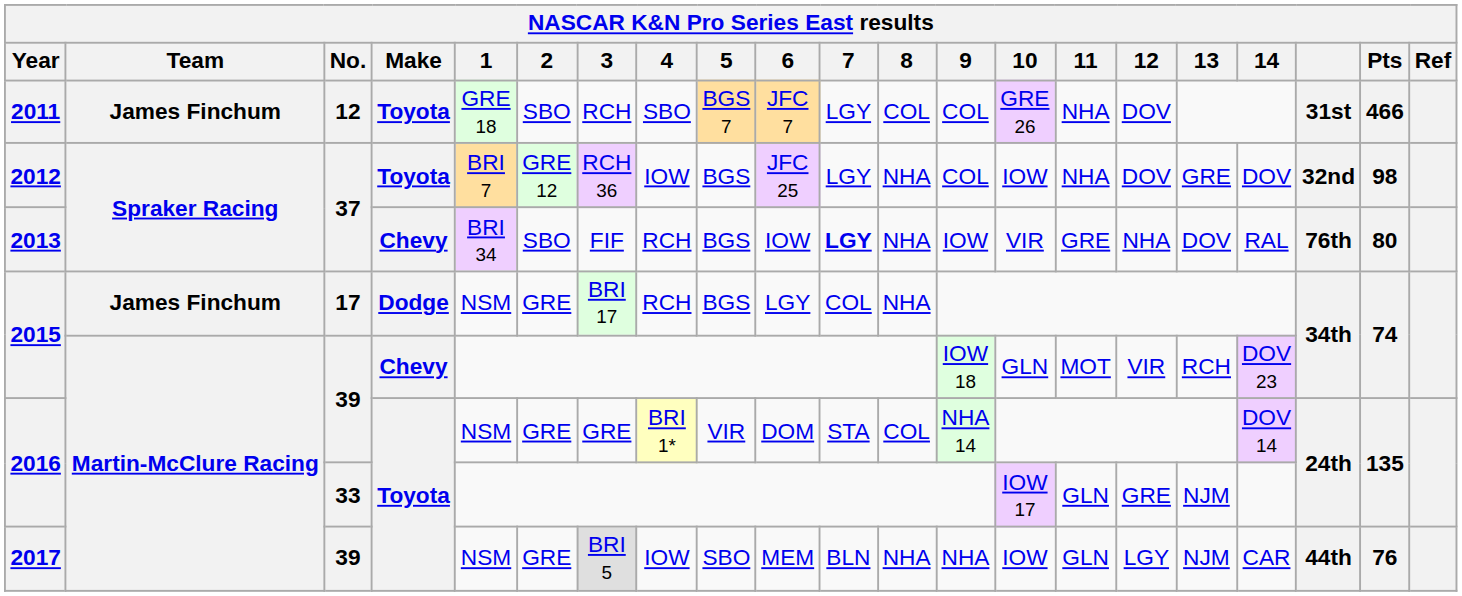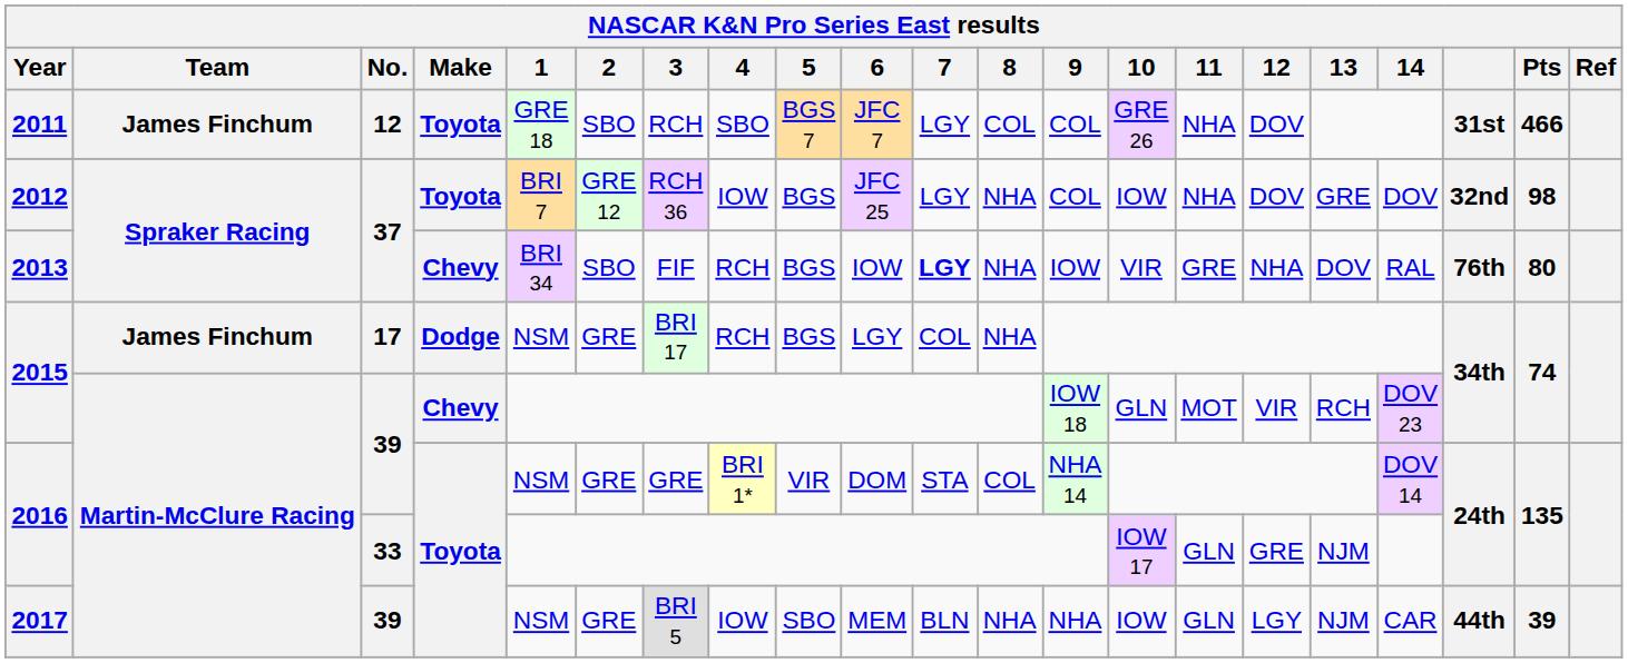2017 | Pts: 76 -> 39
